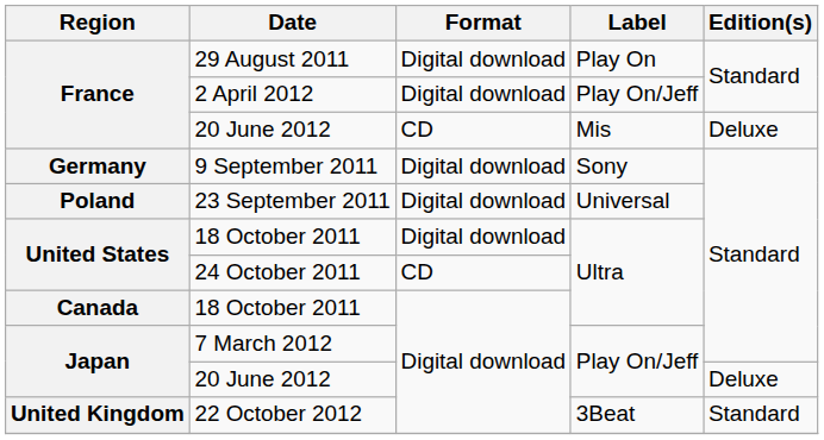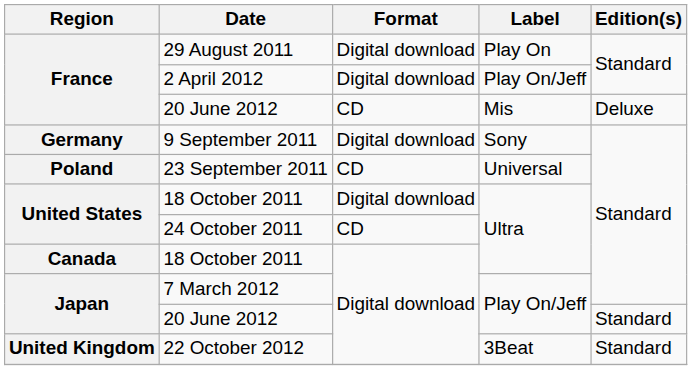23 September 2011 | Format: Digital download -> CD
Japan / 20 June 2012 | Edition(s): Deluxe -> Standard
